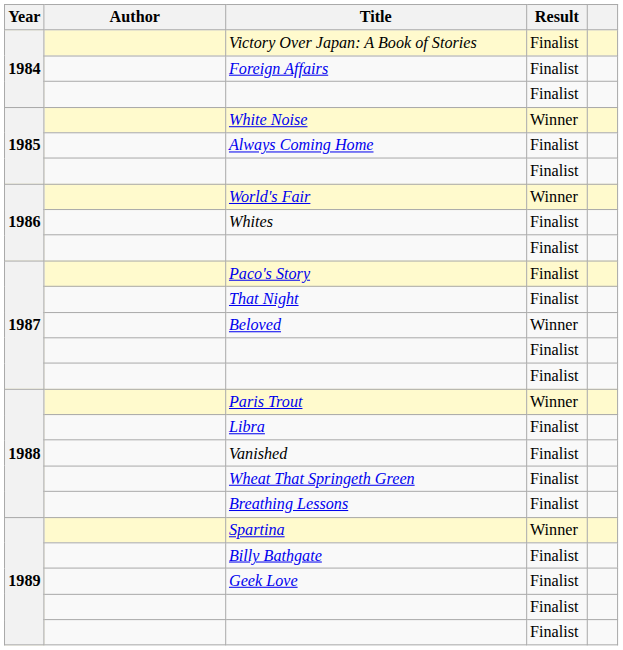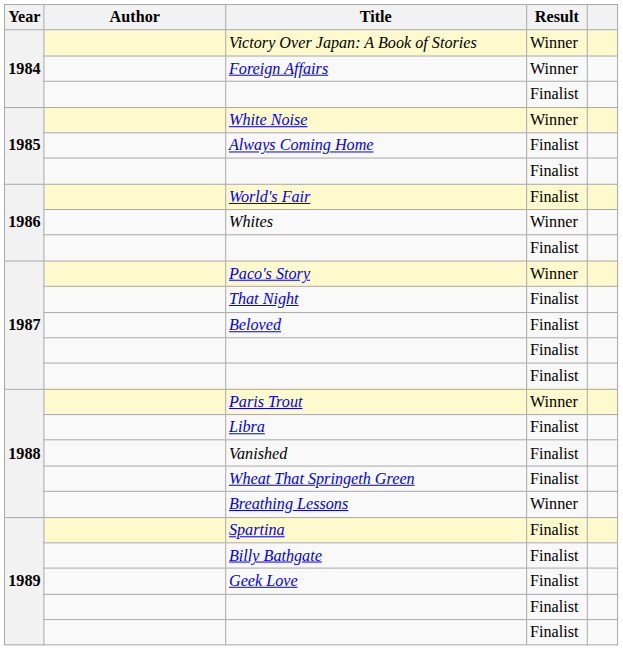Victory Over Japan: A Book of Stories | Result: Finalist -> Winner
Foreign Affairs | Result: Finalist -> Winner
World's Fair | Result: Winner -> Finalist
Whites | Result: Finalist -> Winner
Paco's Story | Result: Finalist -> Winner
Beloved | Result: Winner -> Finalist
Breathing Lessons | Result: Finalist -> Winner
Spartina | Result: Winner -> Finalist
